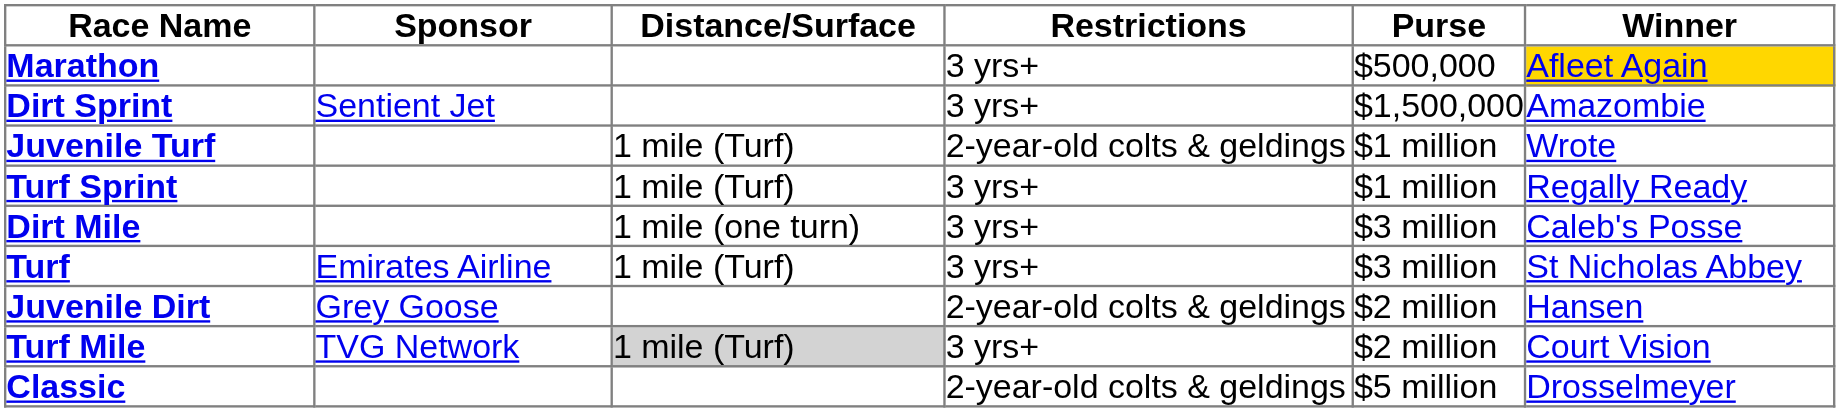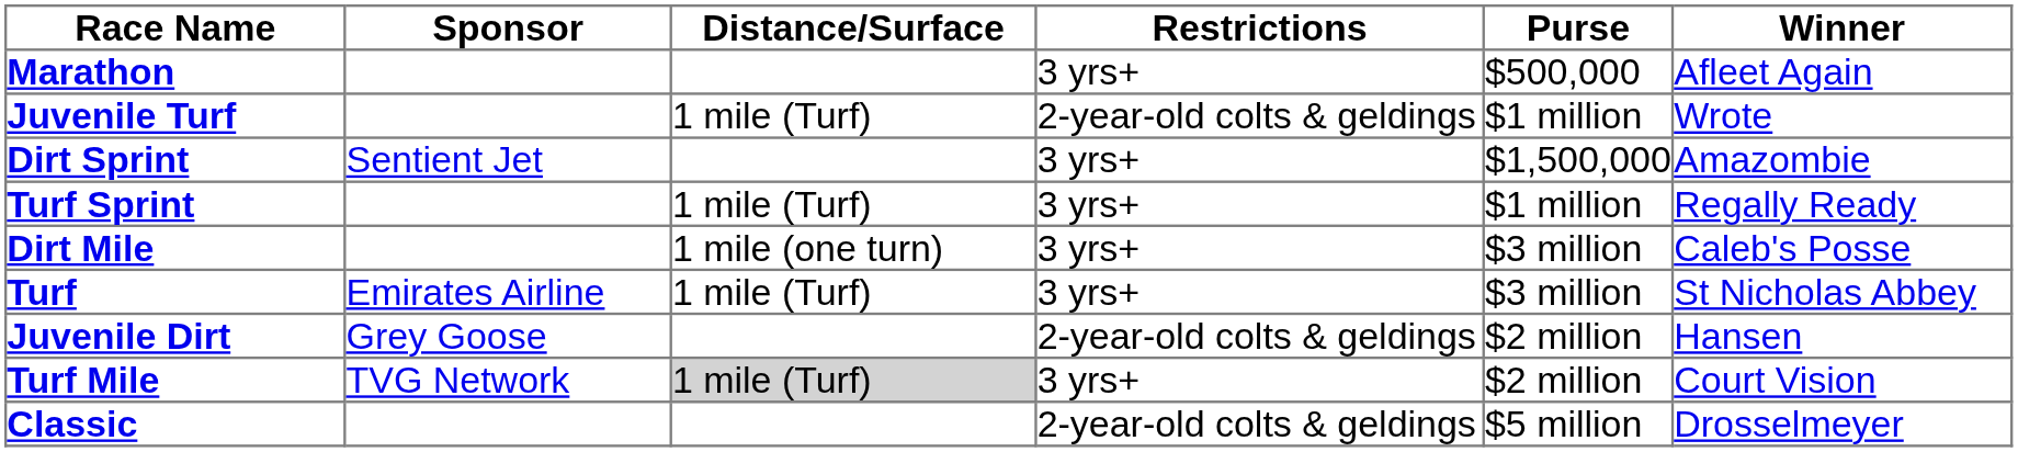Marathon | Winner: gold background -> no background
rows swapped: Juvenile Turf <-> Dirt Sprint
